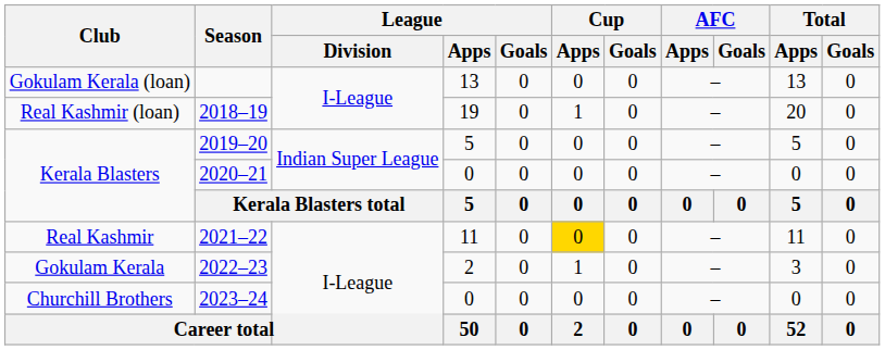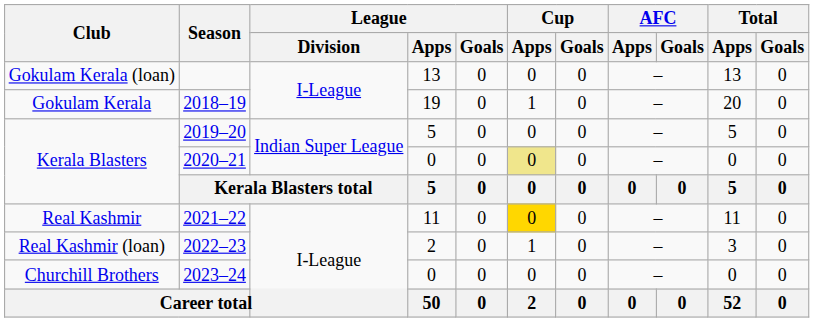2018–19 | Club: Real Kashmir (loan) -> Gokulam Kerala
2020–21 | Cup / Apps: no background -> khaki background
2022–23 | Club: Gokulam Kerala -> Real Kashmir (loan)
